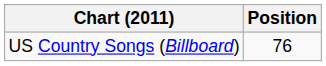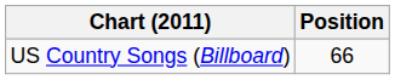US Country Songs (Billboard) | Position: 76 -> 66
